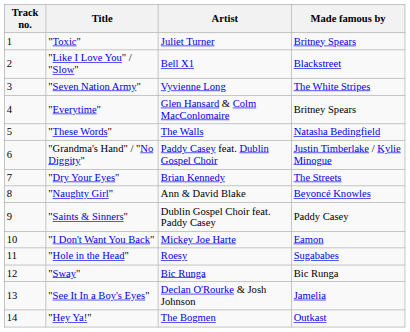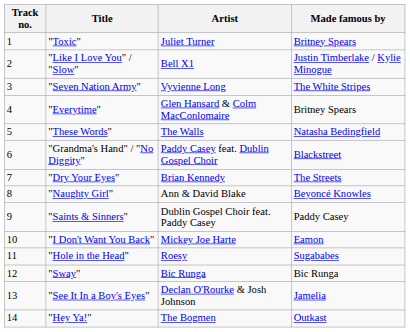"Like I Love You" / "Slow" | Made famous by: Blackstreet -> Justin Timberlake / Kylie Minogue
"Grandma's Hand" / "No Diggity" | Made famous by: Justin Timberlake / Kylie Minogue -> Blackstreet
